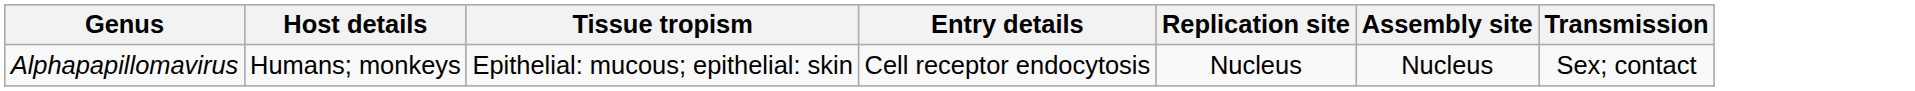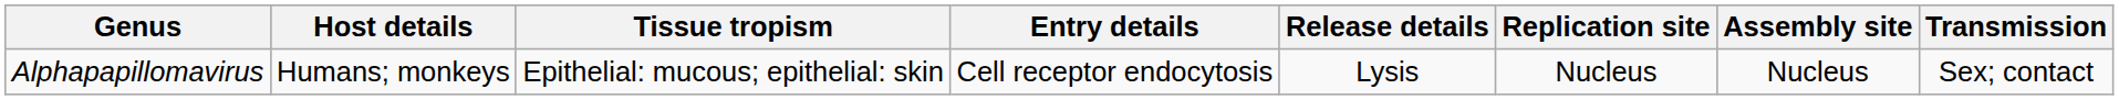+ column: Release details | Lysis
